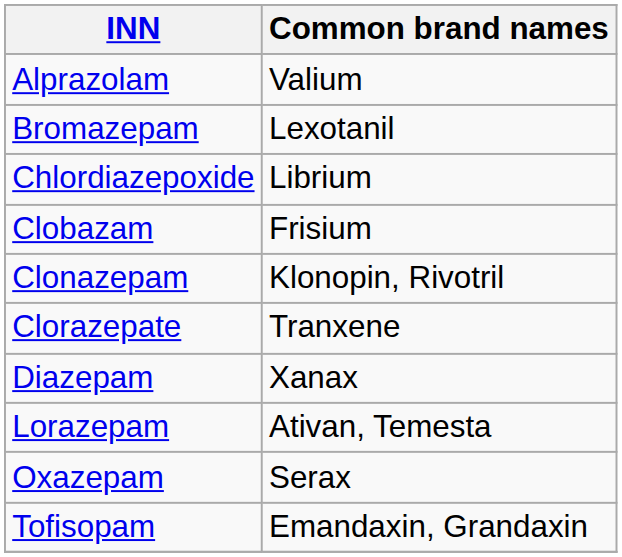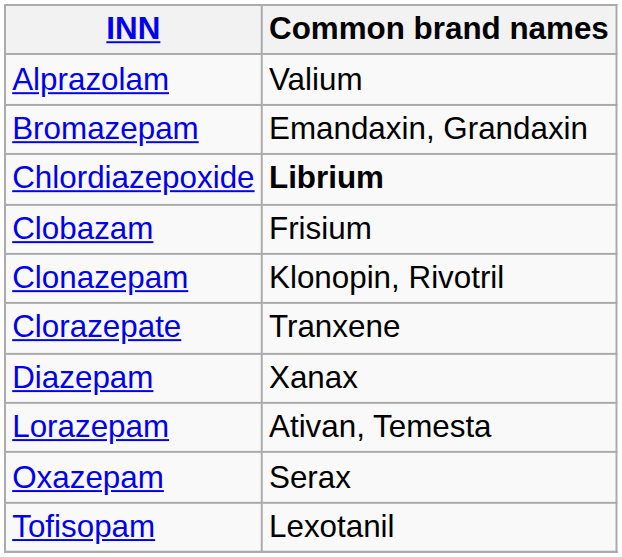Bromazepam | Common brand names: Lexotanil -> Emandaxin, Grandaxin
Chlordiazepoxide | Common brand names: normal -> bold
Tofisopam | Common brand names: Emandaxin, Grandaxin -> Lexotanil
